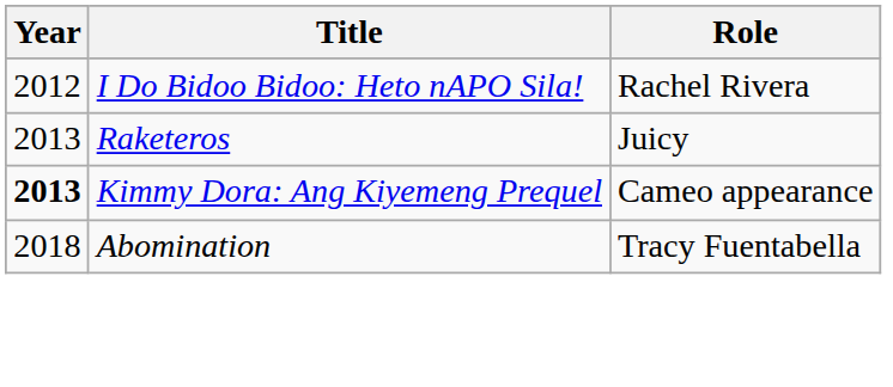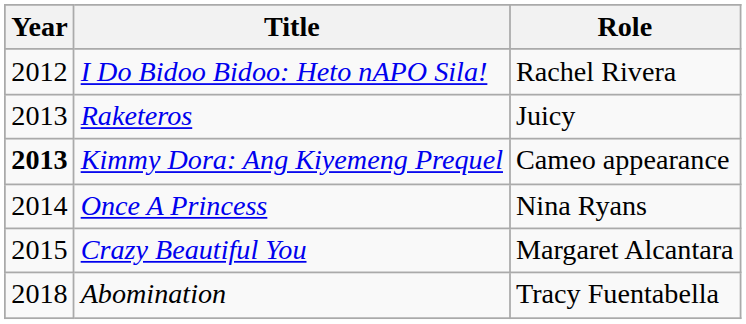+ row: 2014 | Once A Princess | Nina Ryans
+ row: 2015 | Crazy Beautiful You | Margaret Alcantara
